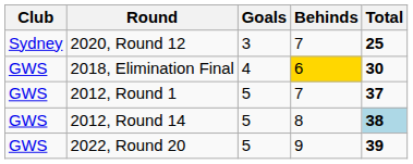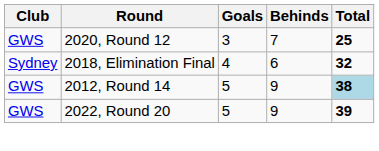2020, Round 12 | Club: Sydney -> GWS
2018, Elimination Final | Club: GWS -> Sydney
2018, Elimination Final | Behinds: gold background -> no background
2018, Elimination Final | Total: 30 -> 32
- row: GWS | 2012, Round 1 | 5 | 7 | 37
2012, Round 14 | Behinds: 8 -> 9
